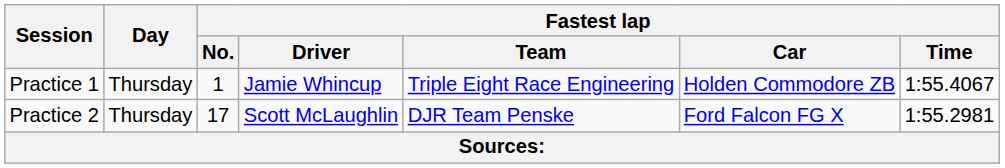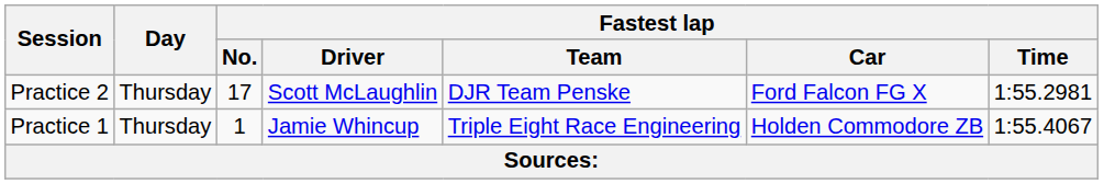rows swapped: Practice 1 <-> Practice 2
